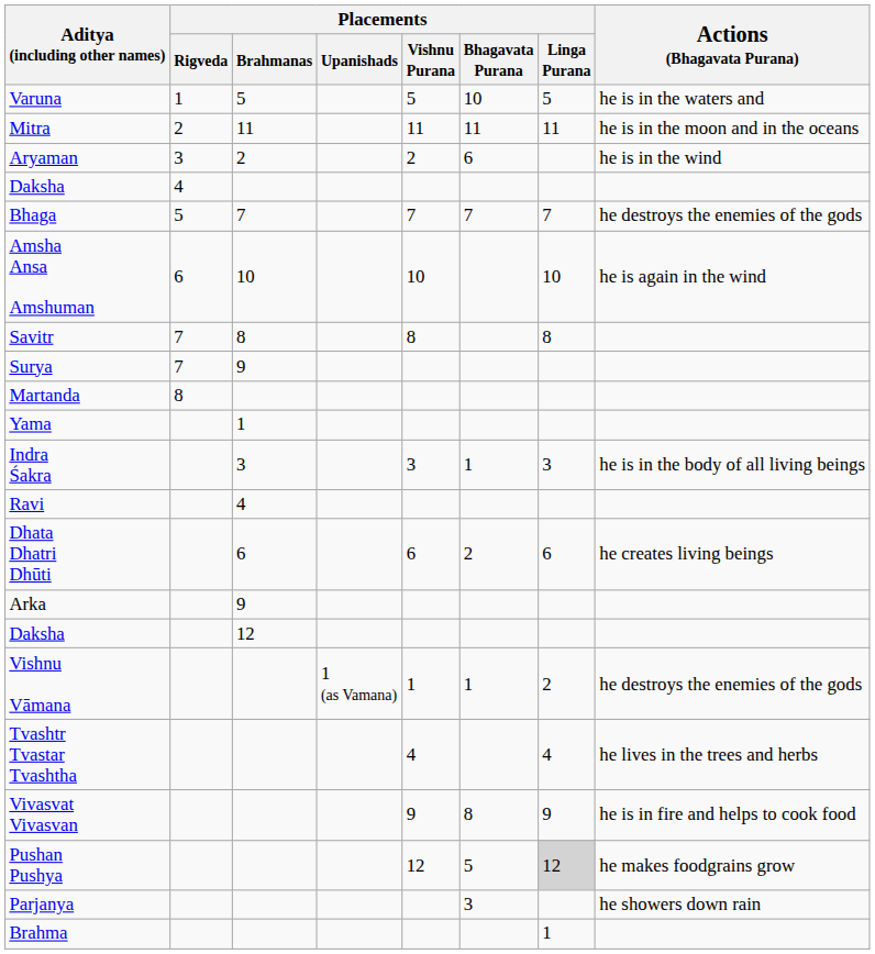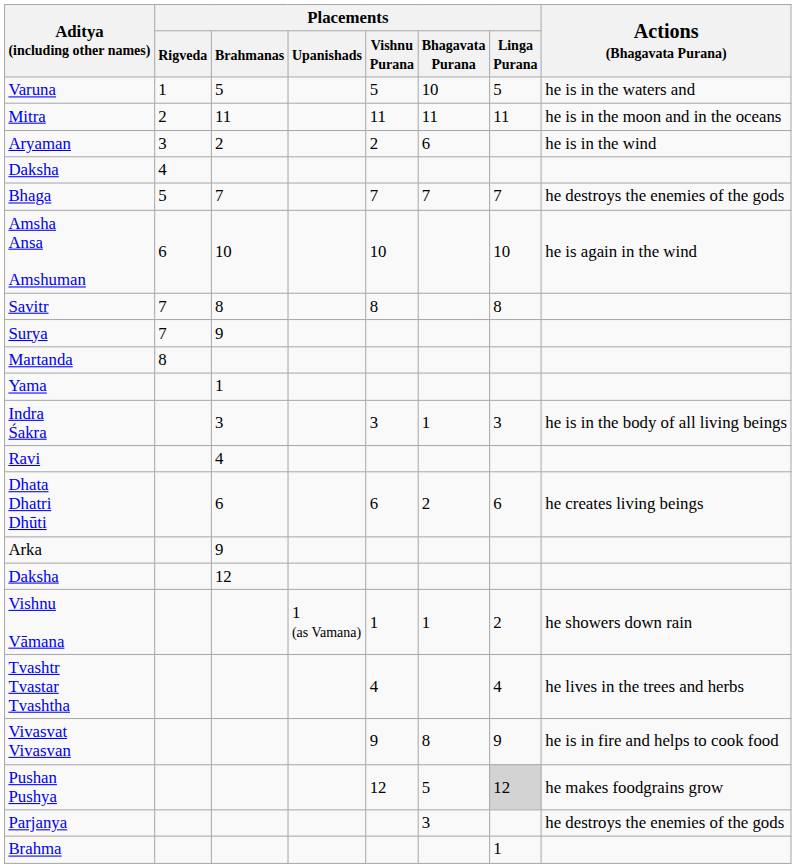Vishnu Vāmana | Actions (Bhagavata Purana): he destroys the enemies of the gods -> he showers down rain
Parjanya | Actions (Bhagavata Purana): he showers down rain -> he destroys the enemies of the gods
